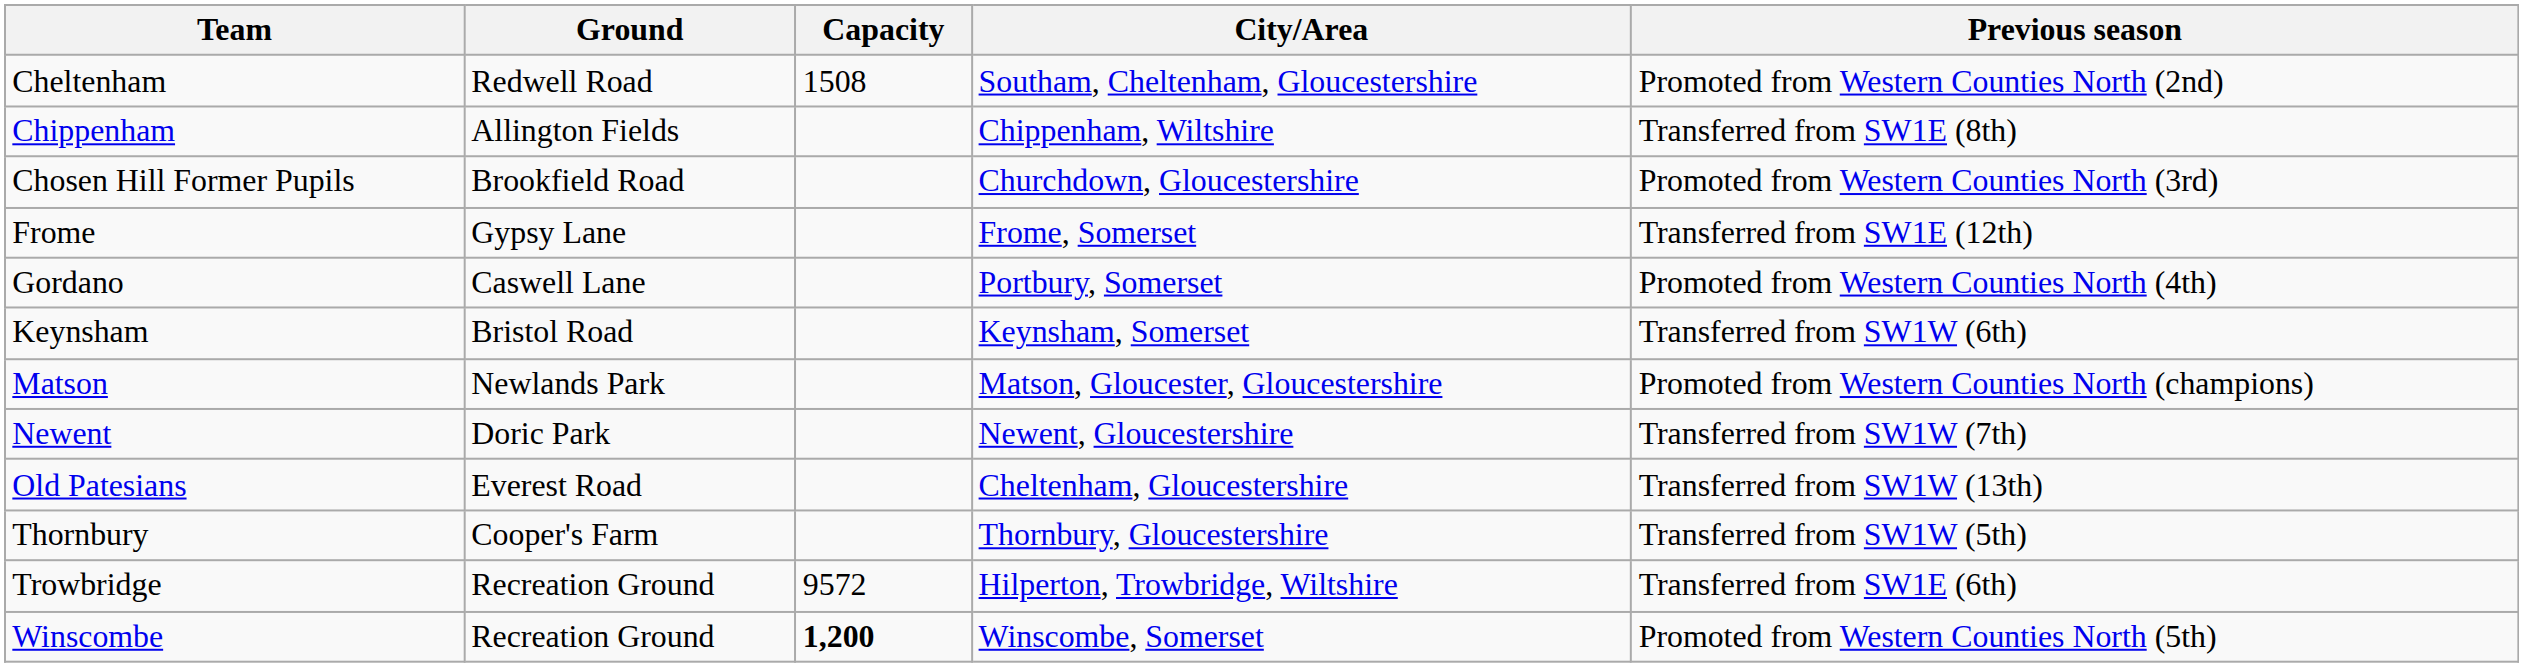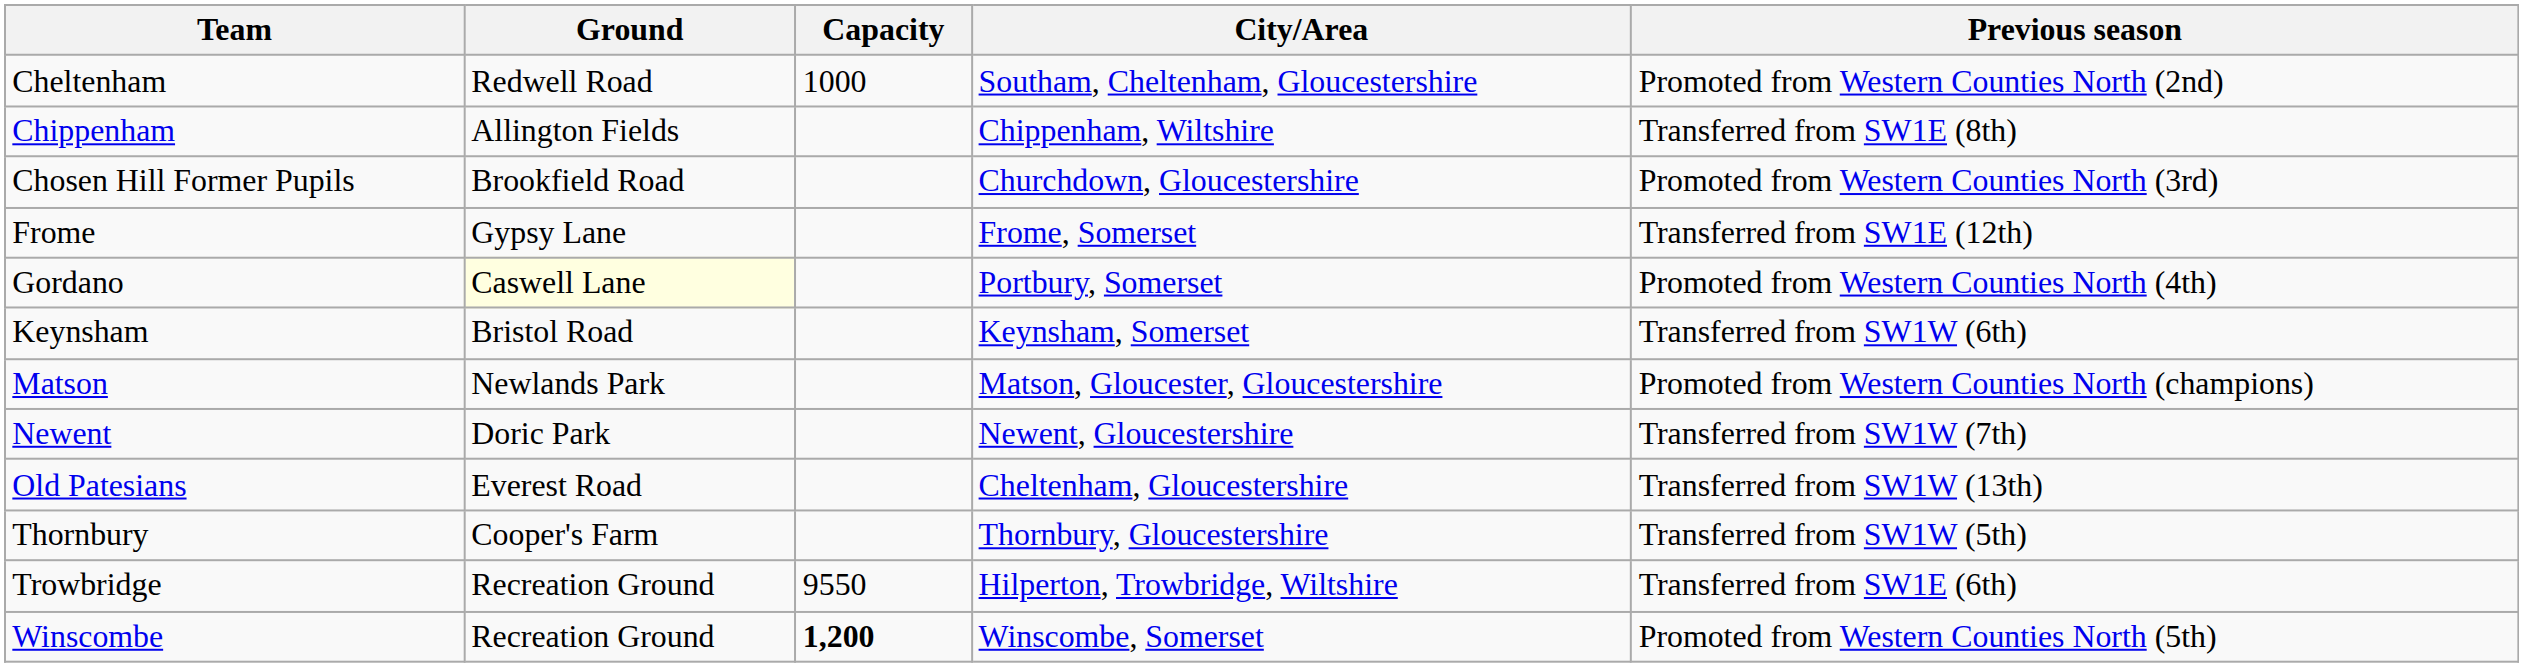Cheltenham | Capacity: 1508 -> 1000
Gordano | Ground: no background -> lightyellow background
Trowbridge | Capacity: 9572 -> 9550
